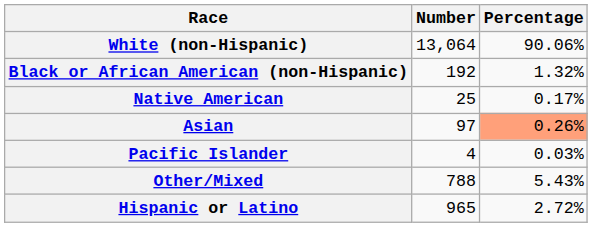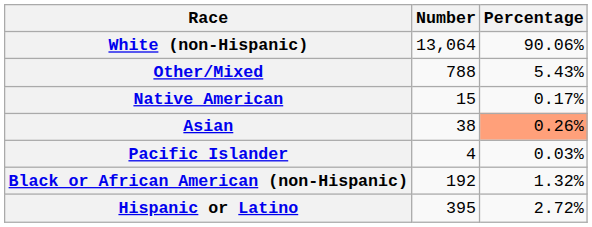rows swapped: Black or African American (non-Hispanic) <-> Other/Mixed
Native American | Number: 25 -> 15
Asian | Number: 97 -> 38
Hispanic or Latino | Number: 965 -> 395
